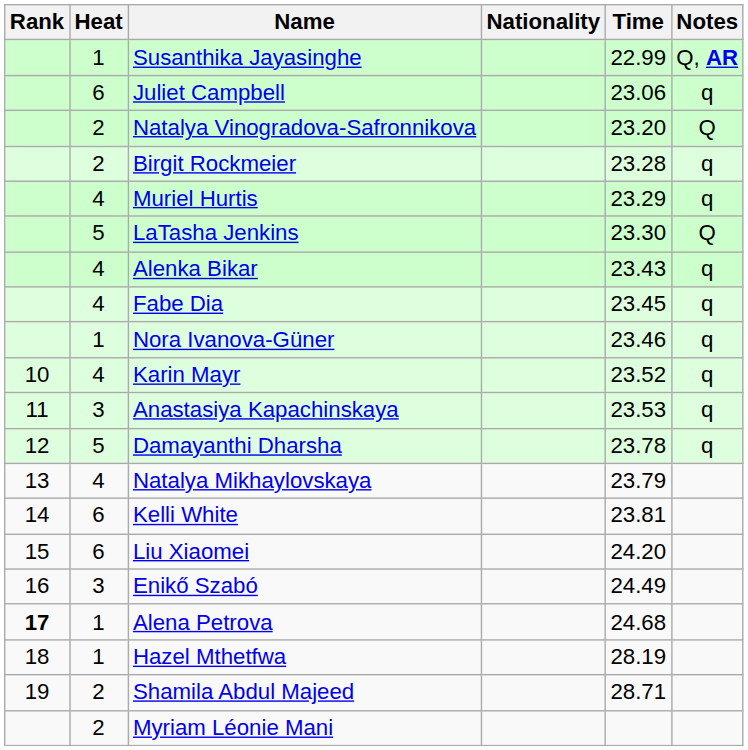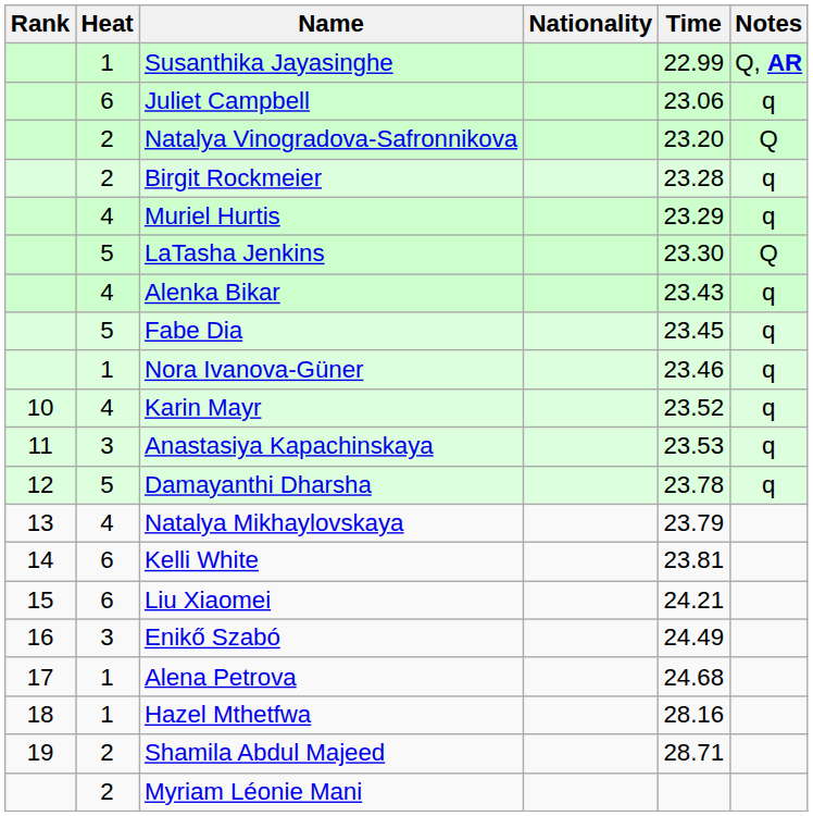Fabe Dia | Heat: 4 -> 5
Liu Xiaomei | Time: 24.20 -> 24.21
Alena Petrova | Rank: bold -> normal
Hazel Mthetfwa | Time: 28.19 -> 28.16
